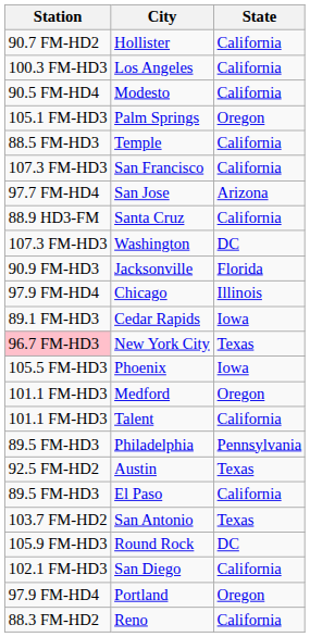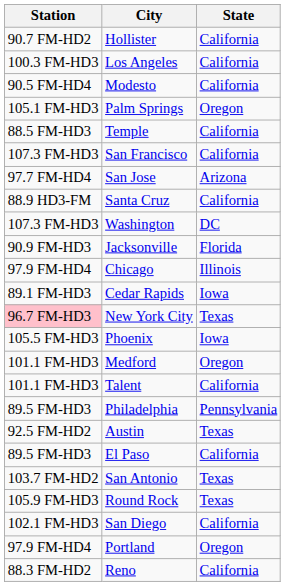Round Rock | State: DC -> Texas
